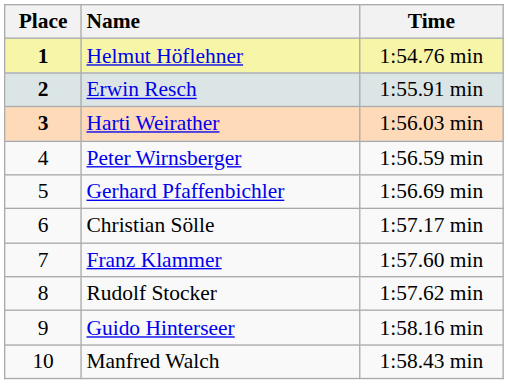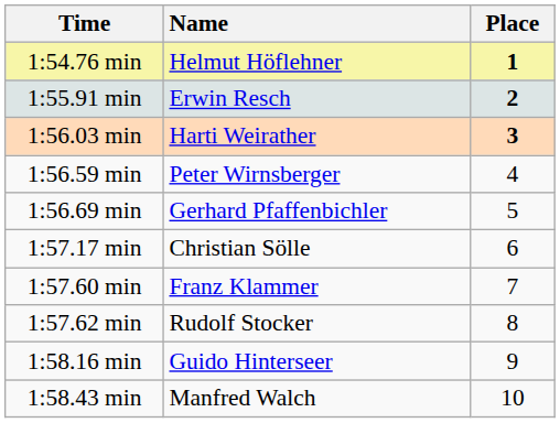columns swapped: Place <-> Time
